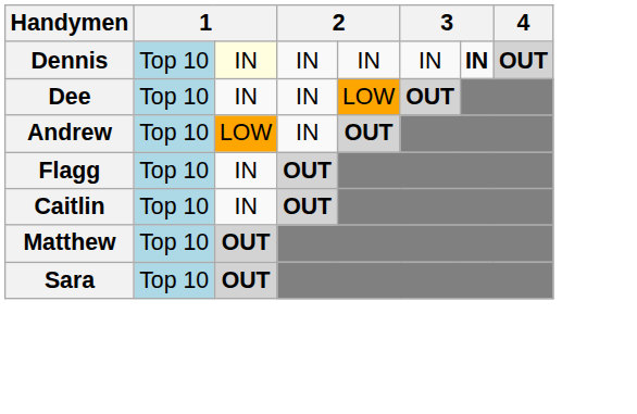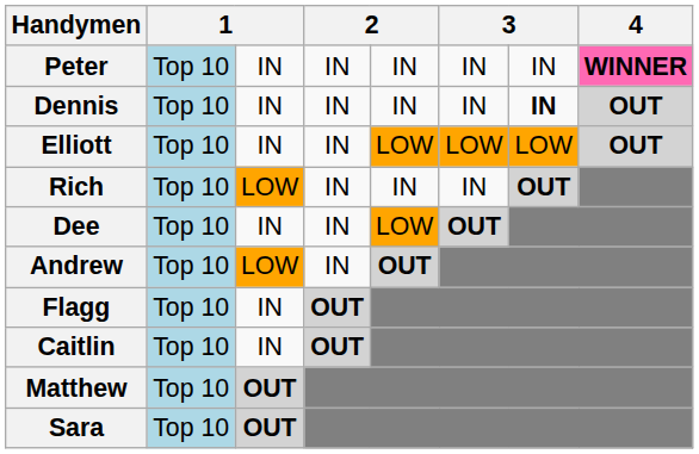+ row: Peter | Top 10 | IN | IN | IN | IN | IN | WINNER
Dennis | column 3: lightyellow background -> no background
+ row: Elliott | Top 10 | IN | IN | LOW | LOW | LOW | OUT
+ row: Rich | Top 10 | LOW | IN | IN | IN | OUT
